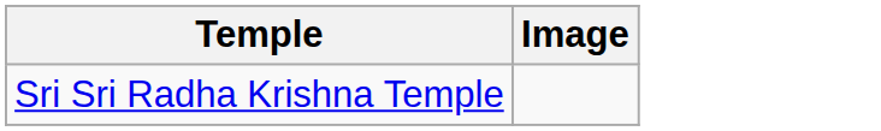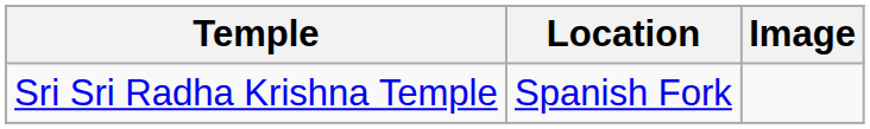+ column: Location | Spanish Fork
